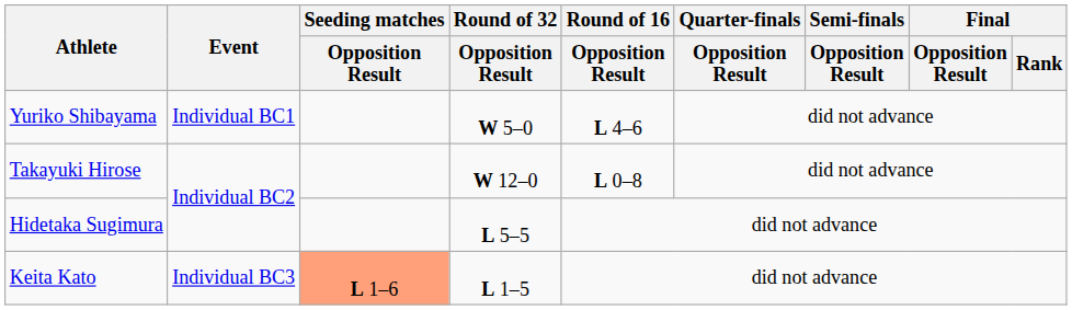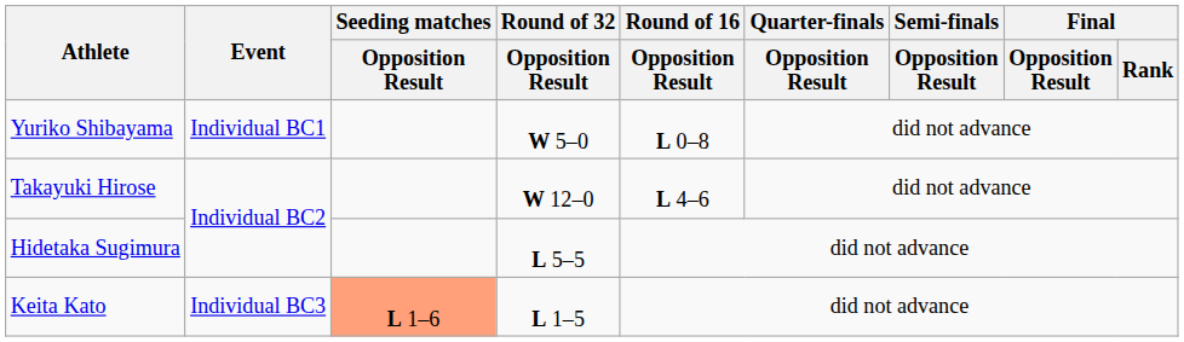Yuriko Shibayama | Round of 16 / Opposition Result: L 4–6 -> L 0–8
Takayuki Hirose | Round of 16 / Opposition Result: L 0–8 -> L 4–6
